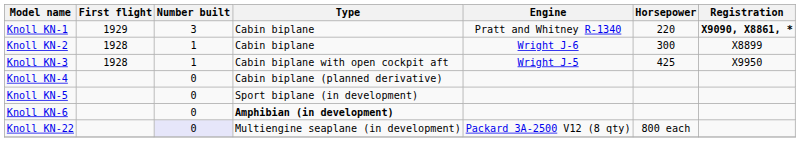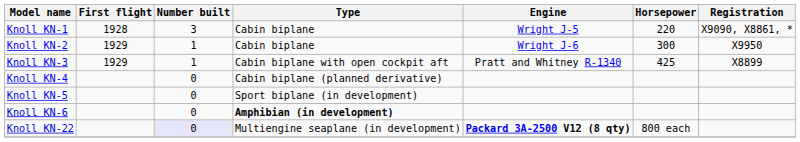Knoll KN-1 | First flight: 1929 -> 1928
Knoll KN-1 | Engine: Pratt and Whitney R-1340 -> Wright J-5
Knoll KN-1 | Registration: bold -> normal
Knoll KN-2 | First flight: 1928 -> 1929
Knoll KN-2 | Registration: X8899 -> X9950
Knoll KN-3 | First flight: 1928 -> 1929
Knoll KN-3 | Engine: Wright J-5 -> Pratt and Whitney R-1340
Knoll KN-3 | Registration: X9950 -> X8899
Knoll KN-22 | Engine: normal -> bold
